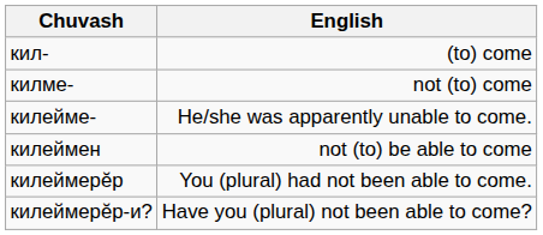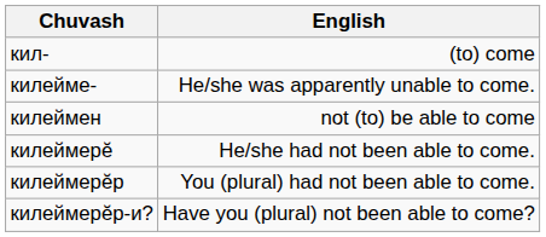- row: килме- | not (to) come
+ row: килеймерӗ | He/she had not been able to come.
